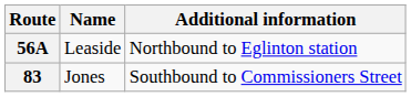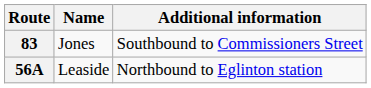rows swapped: 56A <-> 83
